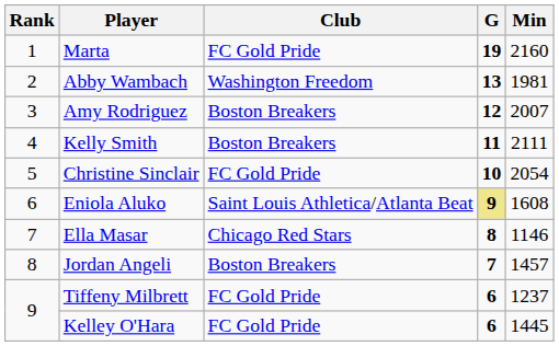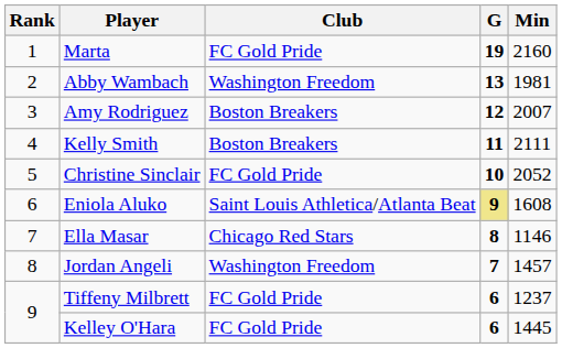Christine Sinclair | Min: 2054 -> 2052
Jordan Angeli | Club: Boston Breakers -> Washington Freedom
